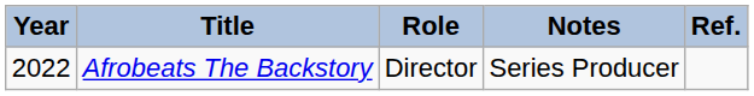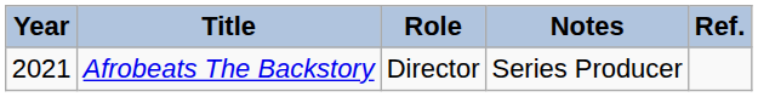Afrobeats The Backstory | Year: 2022 -> 2021
